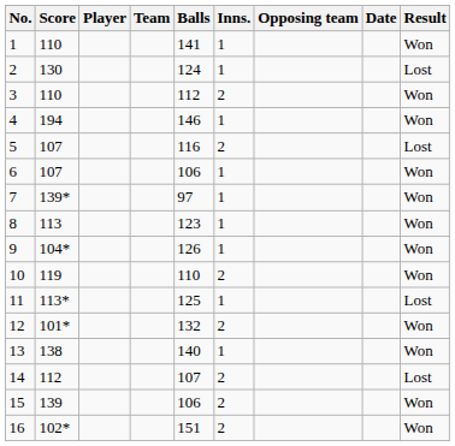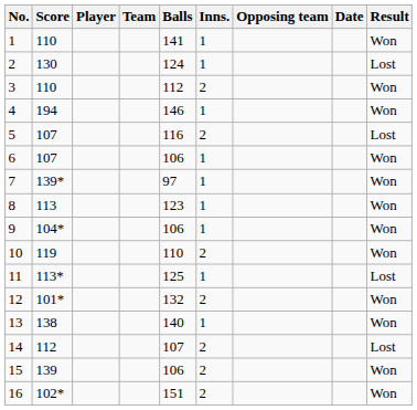9 | Balls: 126 -> 106
